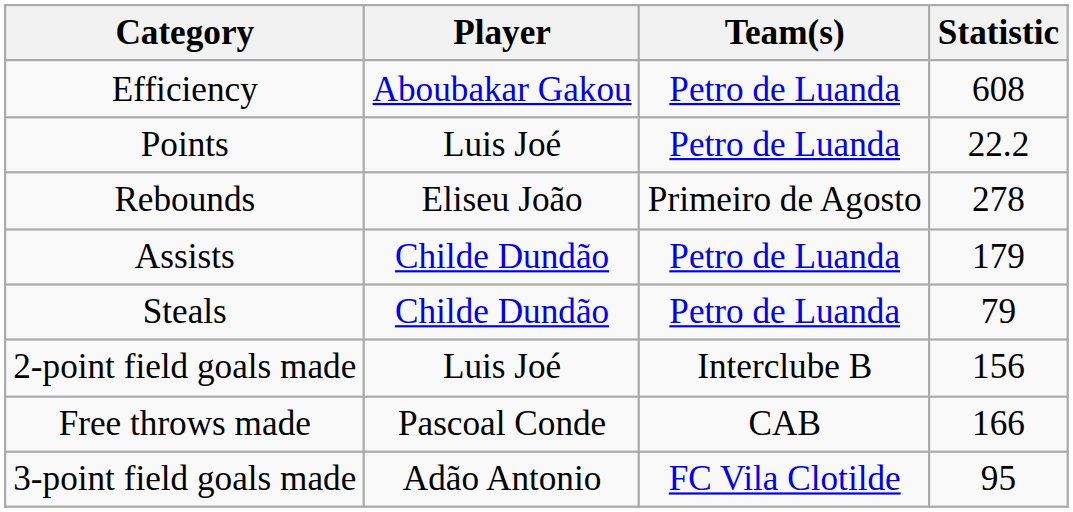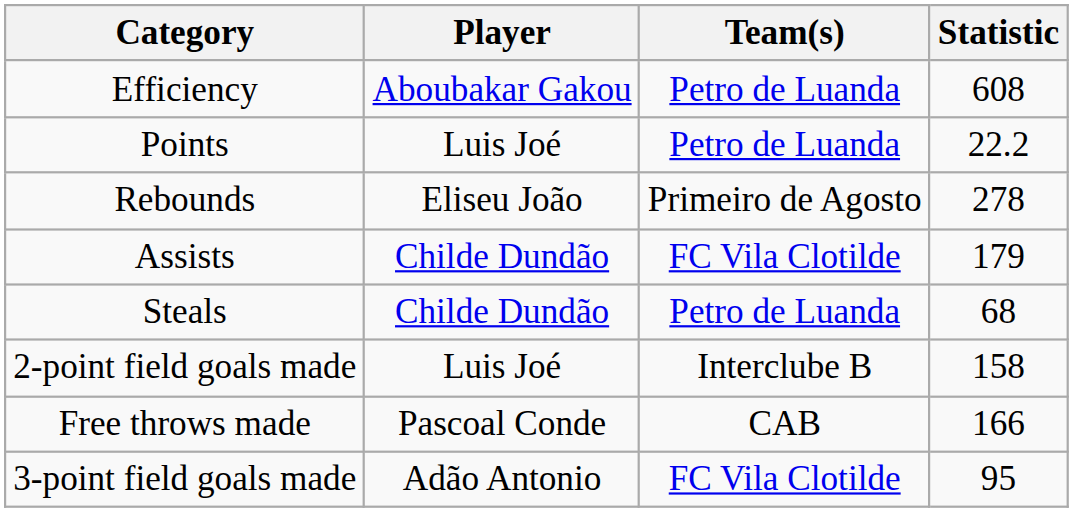Assists | Team(s): Petro de Luanda -> FC Vila Clotilde
Steals | Statistic: 79 -> 68
2-point field goals made | Statistic: 156 -> 158
